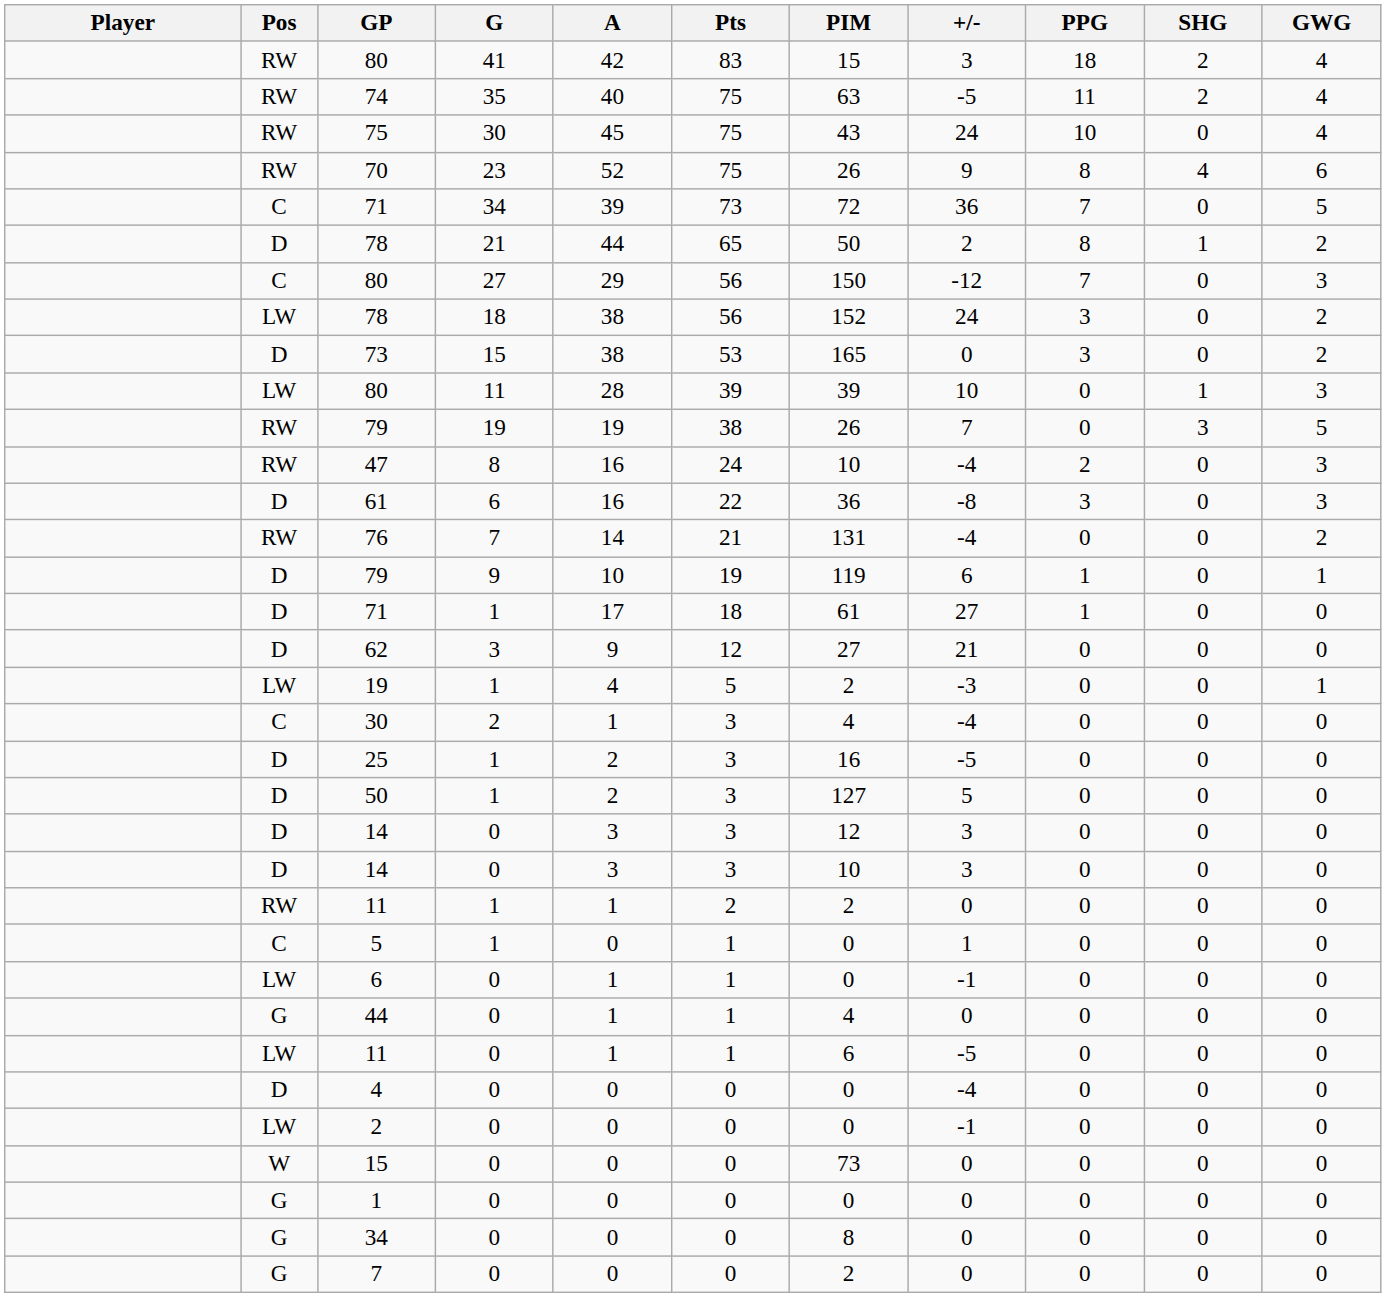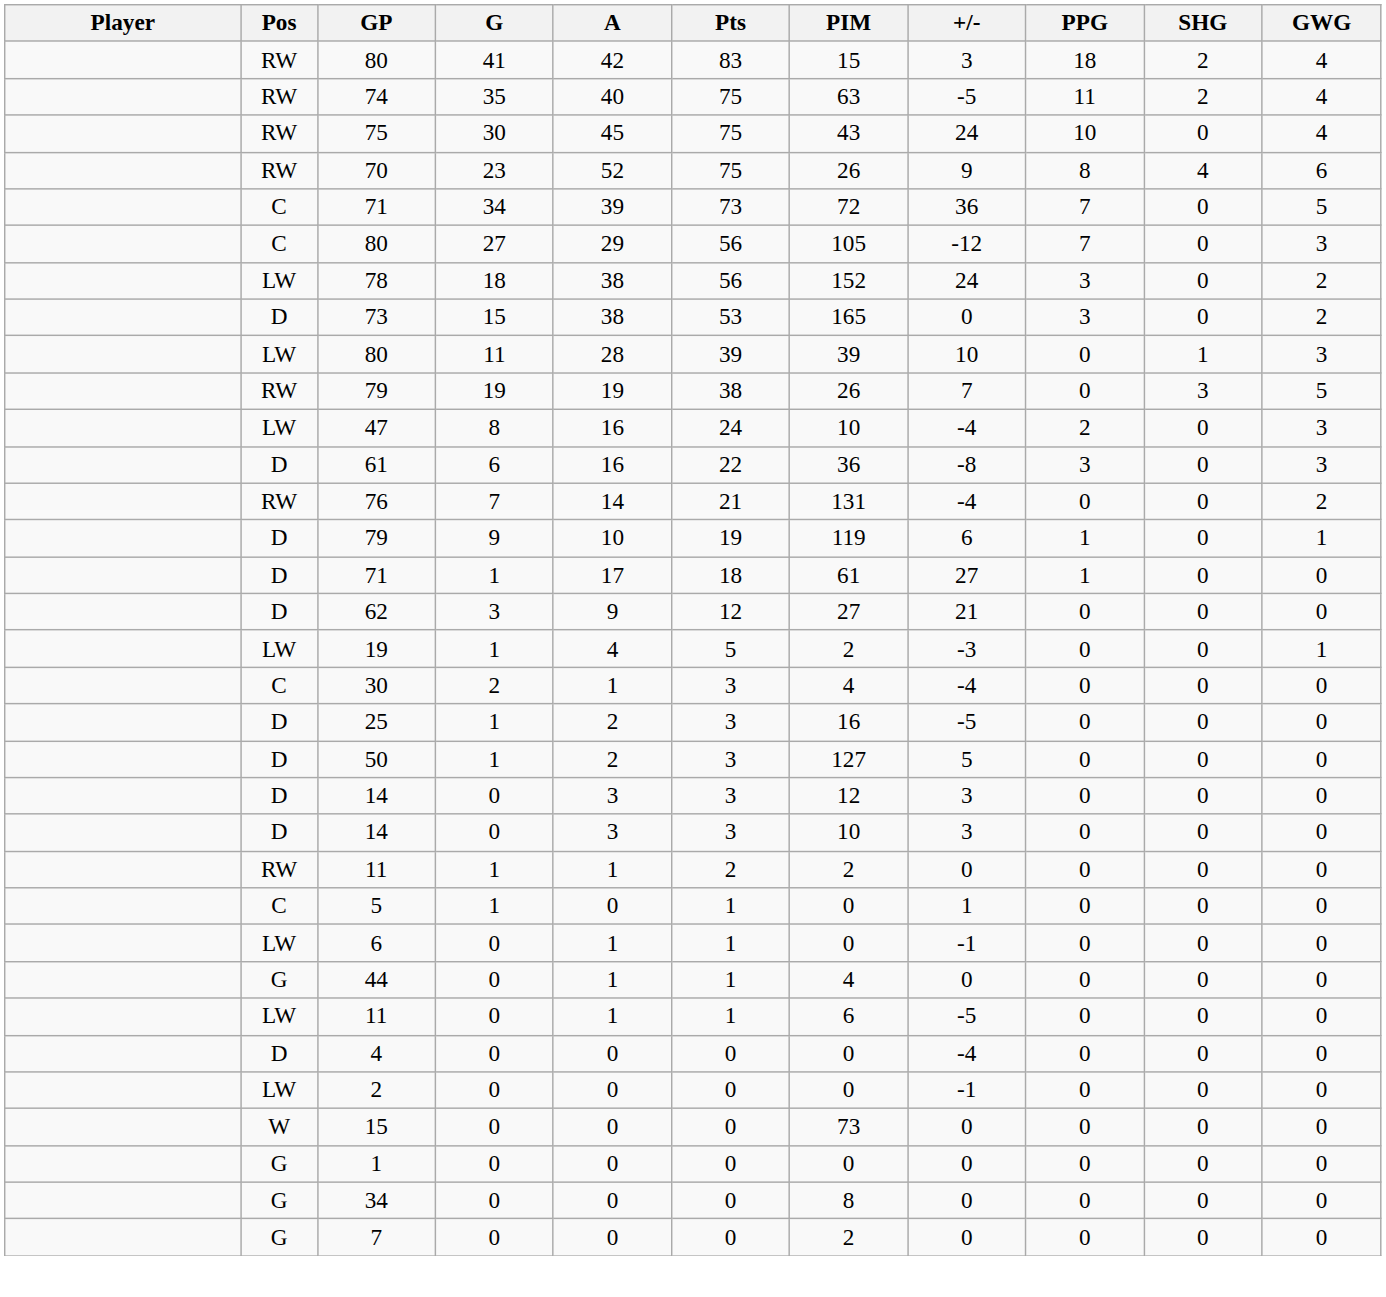- row: D | 78 | 21 | 44 | 65 | 50 | 2 | 8 | 1 | 2
80 / 27 | PIM: 150 -> 105
47 | Pos: RW -> LW
